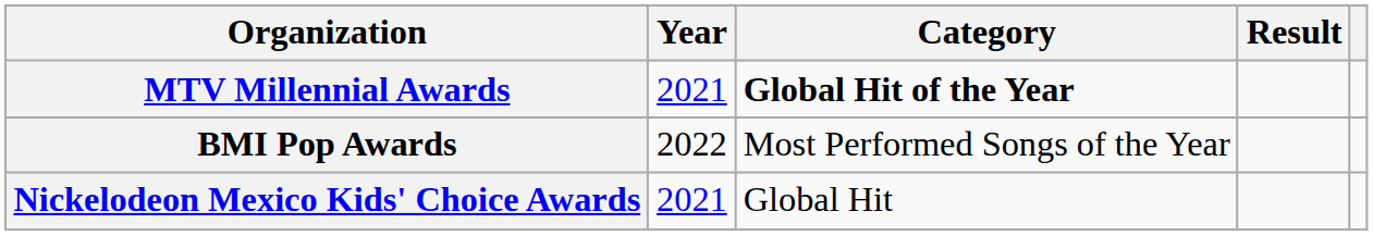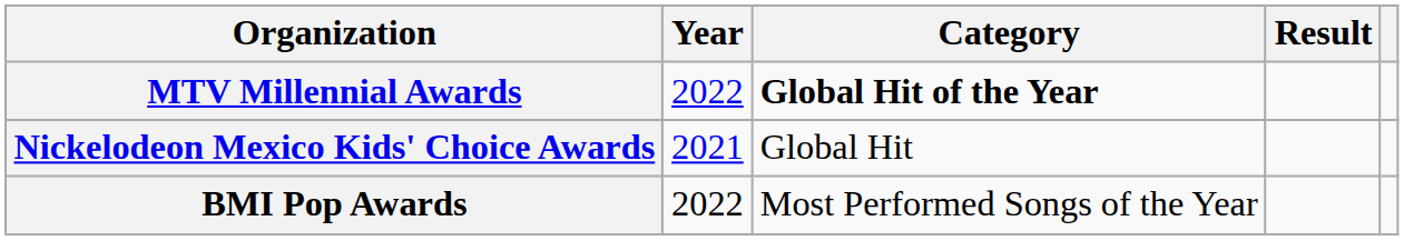MTV Millennial Awards | Year: 2021 -> 2022
rows swapped: Nickelodeon Mexico Kids' Choice Awards <-> BMI Pop Awards
